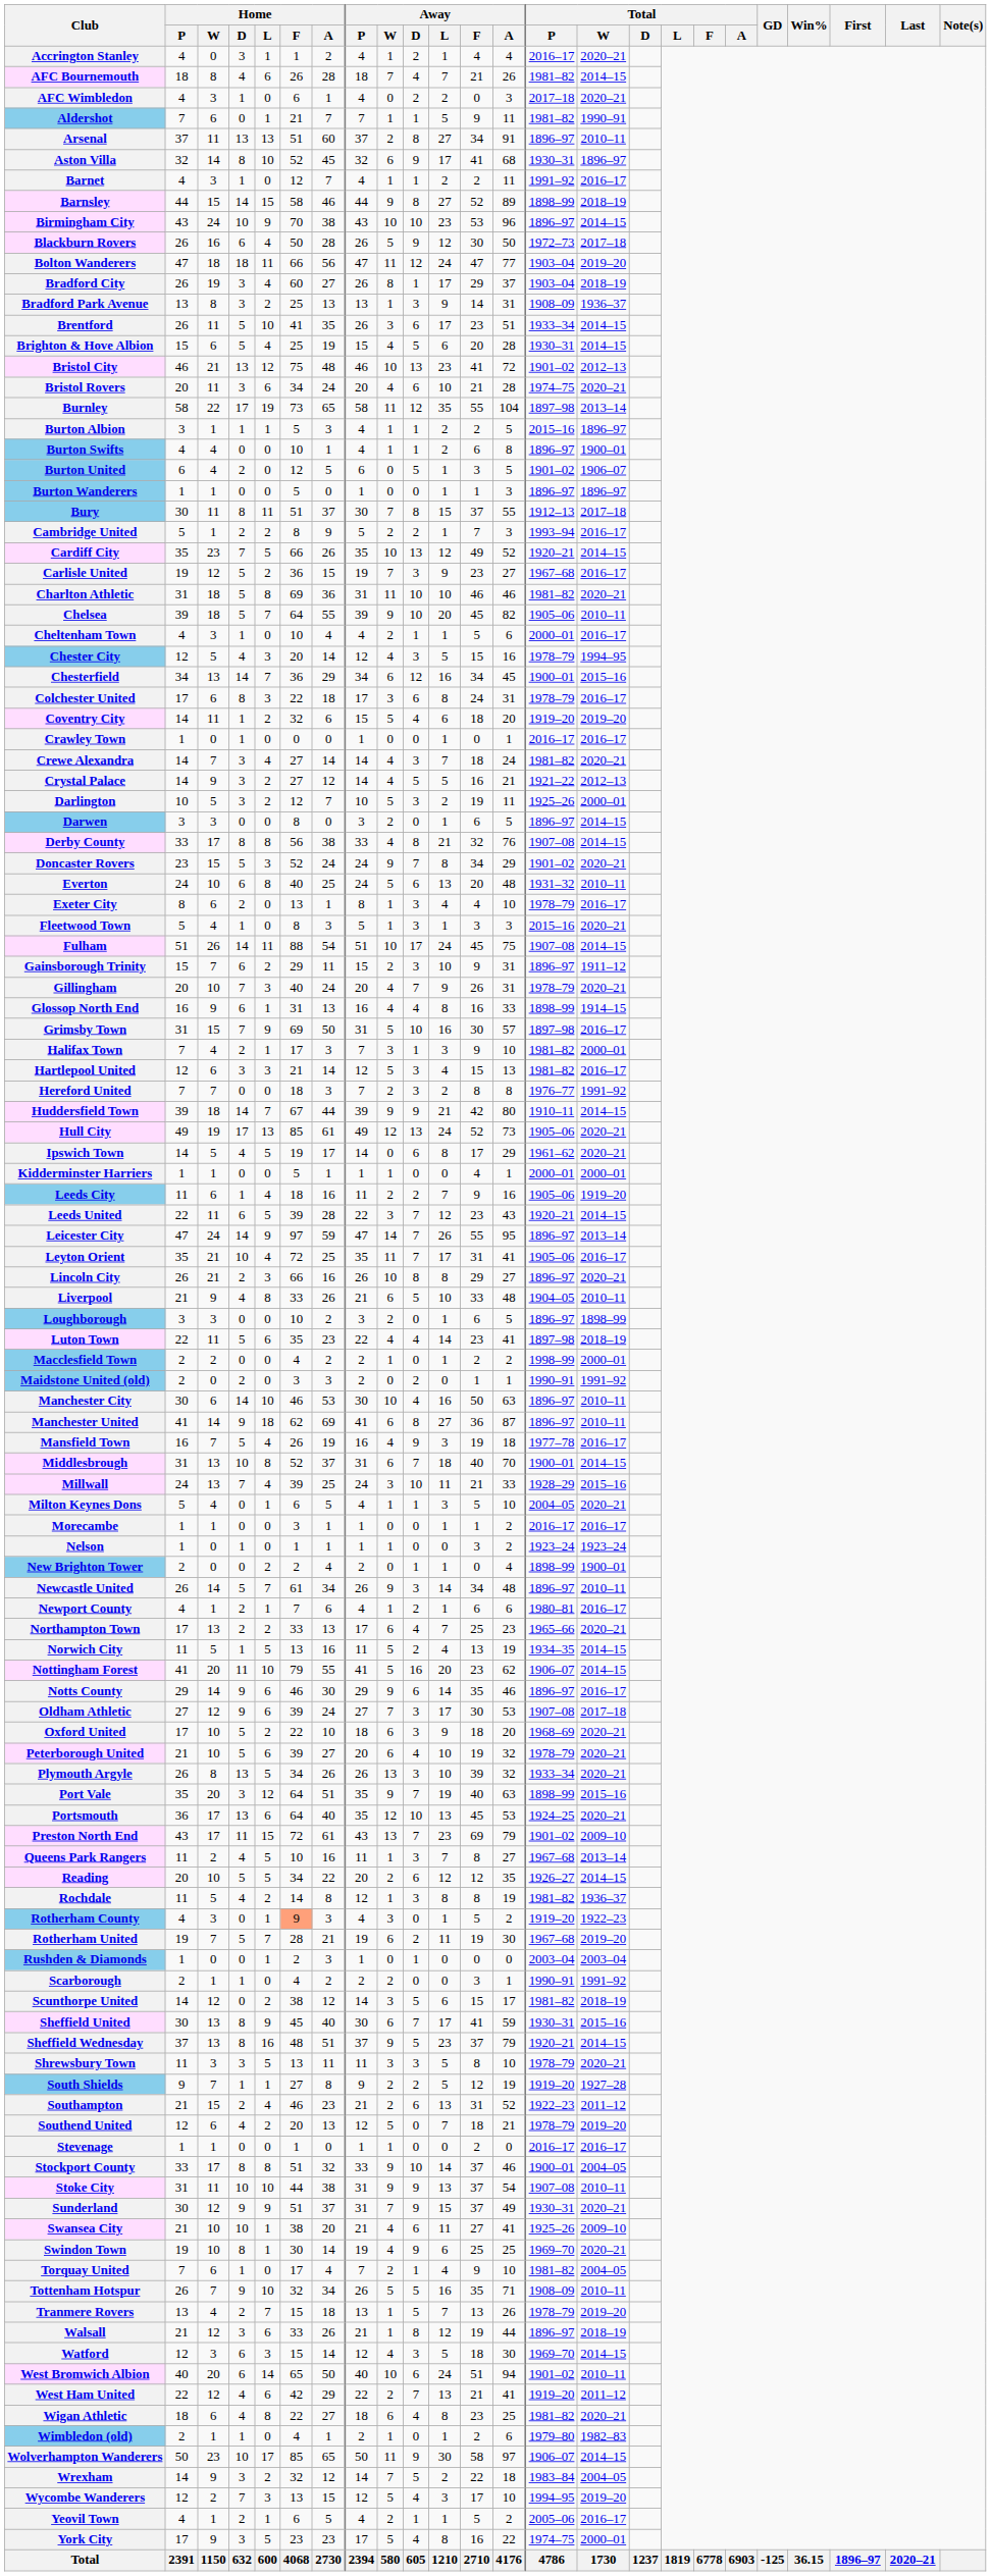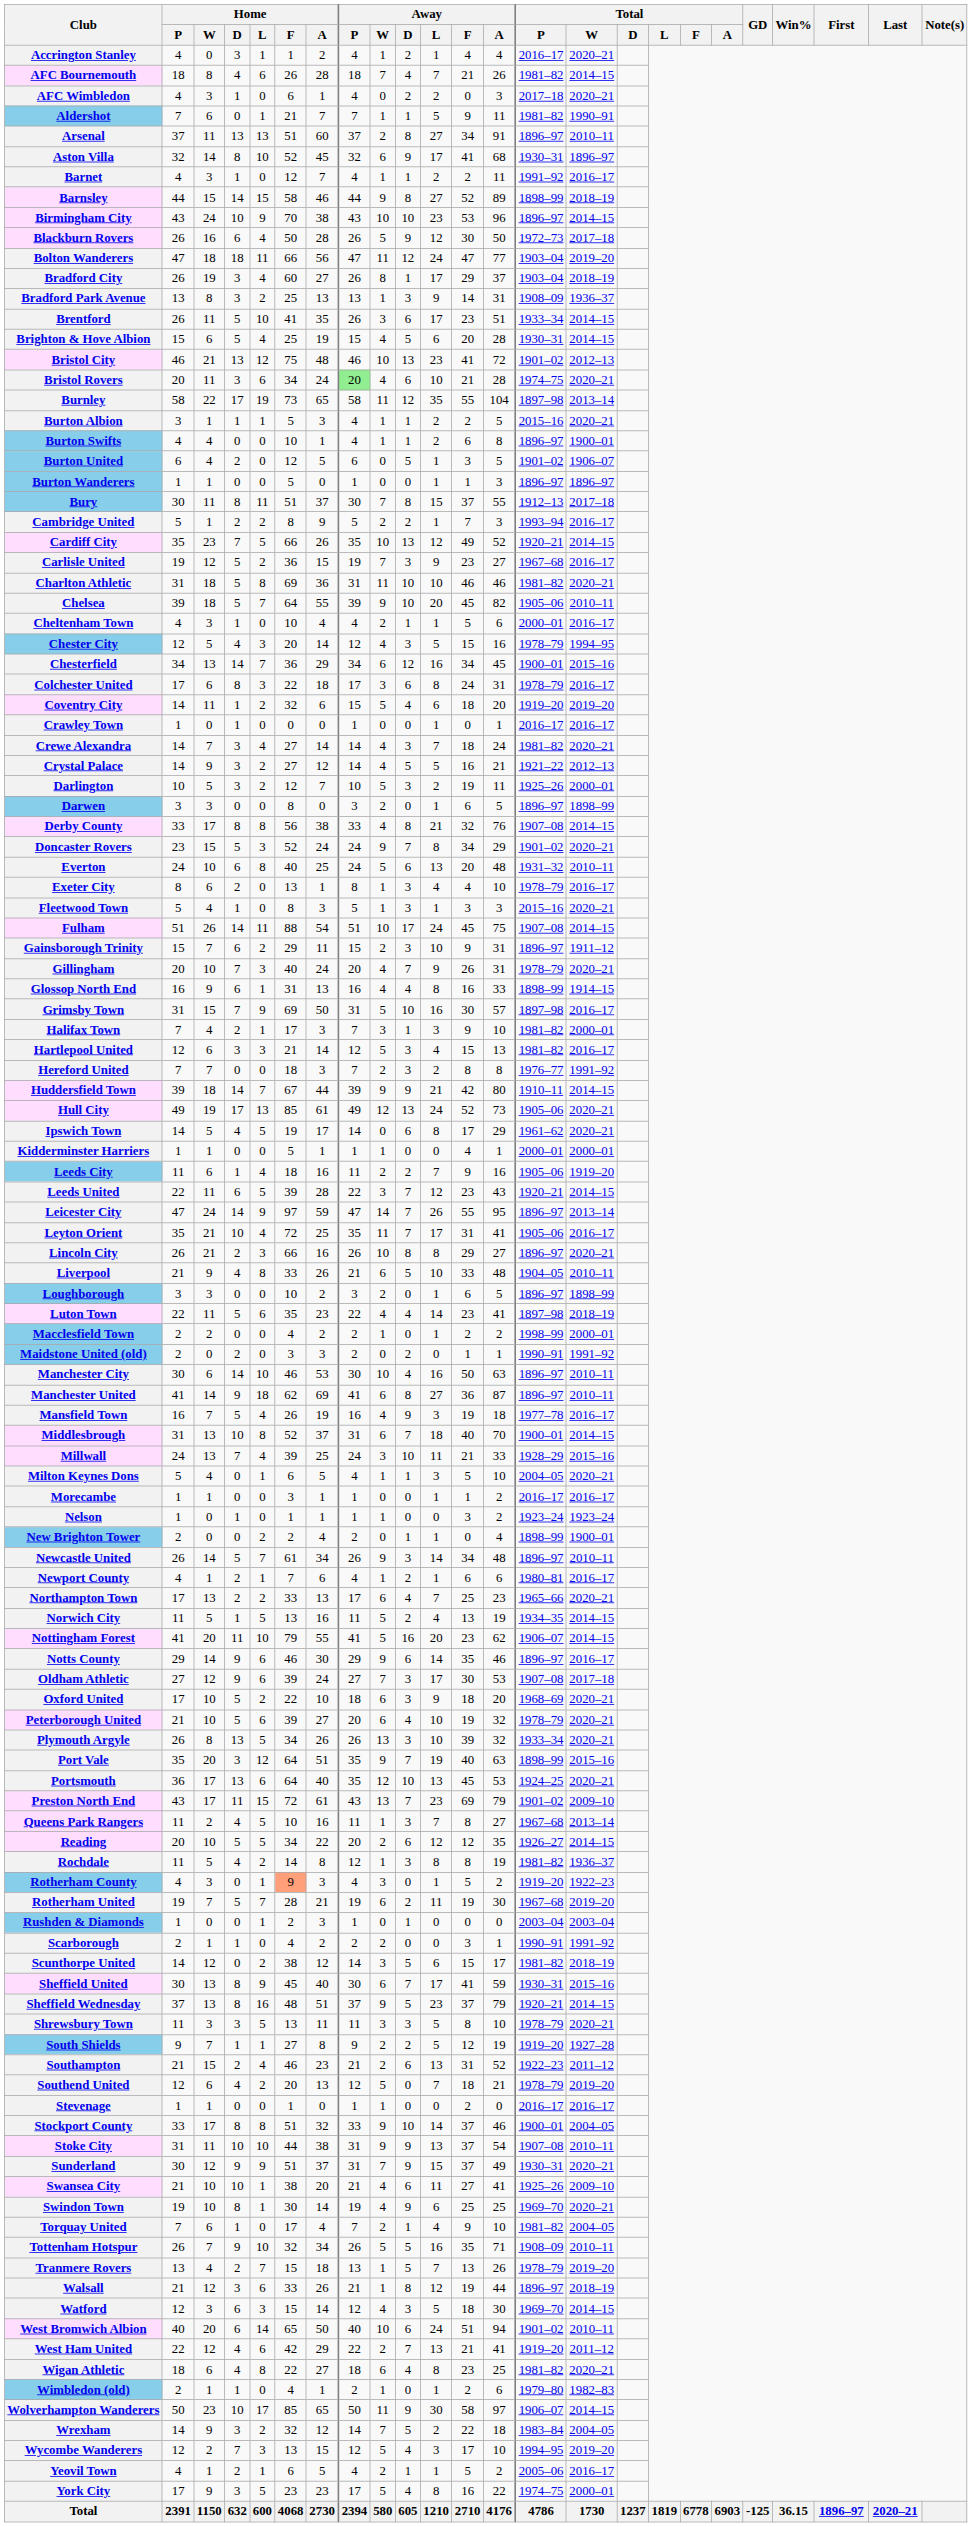Bristol Rovers | Away / P: no background -> lightgreen background
Burton Albion | Total / W: 1896–97 -> 2020–21
Darwen | Total / W: 2014–15 -> 1898–99
